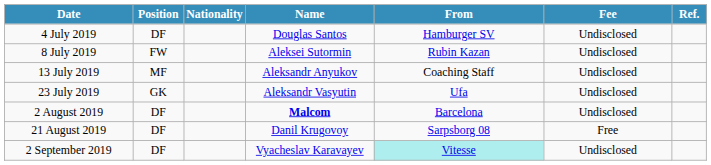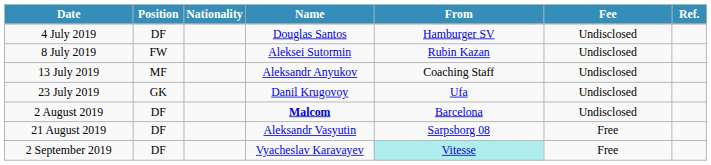23 July 2019 | Name: Aleksandr Vasyutin -> Danil Krugovoy
21 August 2019 | Name: Danil Krugovoy -> Aleksandr Vasyutin
2 September 2019 | Fee: Undisclosed -> Free
